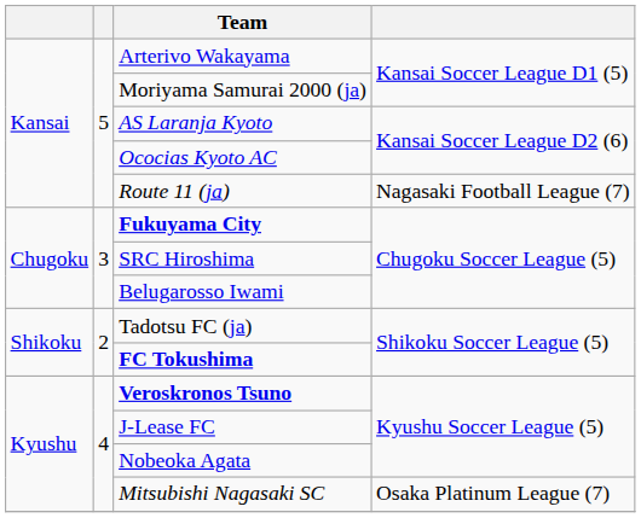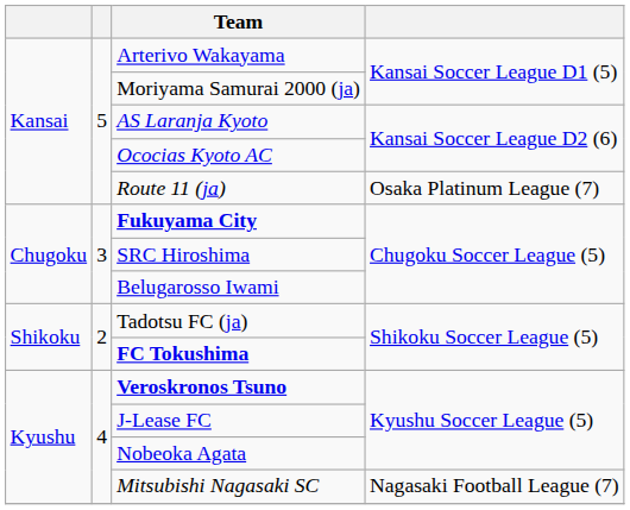Route 11 (ja) | column 4: Nagasaki Football League (7) -> Osaka Platinum League (7)
Mitsubishi Nagasaki SC | column 4: Osaka Platinum League (7) -> Nagasaki Football League (7)
